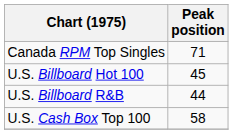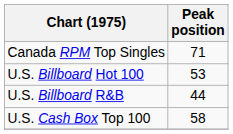U.S. Billboard Hot 100 | Peak position: 45 -> 53
